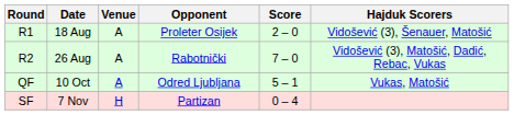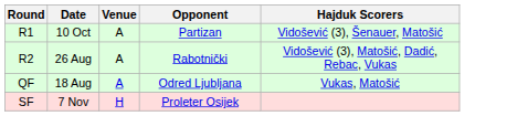- column: Score | 2 – 0 | 7 – 0 | 5 – 1 | 0 – 4
R1 | Date: 18 Aug -> 10 Oct
R1 | Opponent: Proleter Osijek -> Partizan
QF | Date: 10 Oct -> 18 Aug
SF | Opponent: Partizan -> Proleter Osijek
